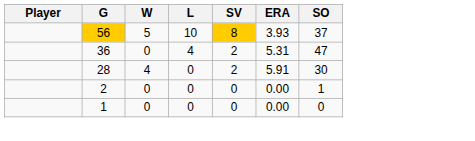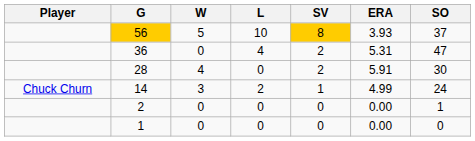+ row: Chuck Churn | 14 | 3 | 2 | 1 | 4.99 | 24
